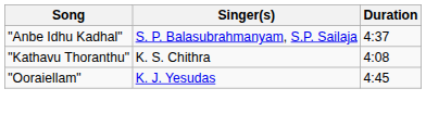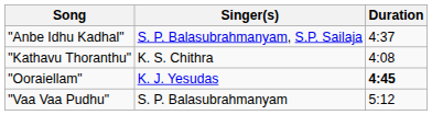"Ooraiellam" | Duration: normal -> bold
+ row: "Vaa Vaa Pudhu" | S. P. Balasubrahmanyam | 5:12
